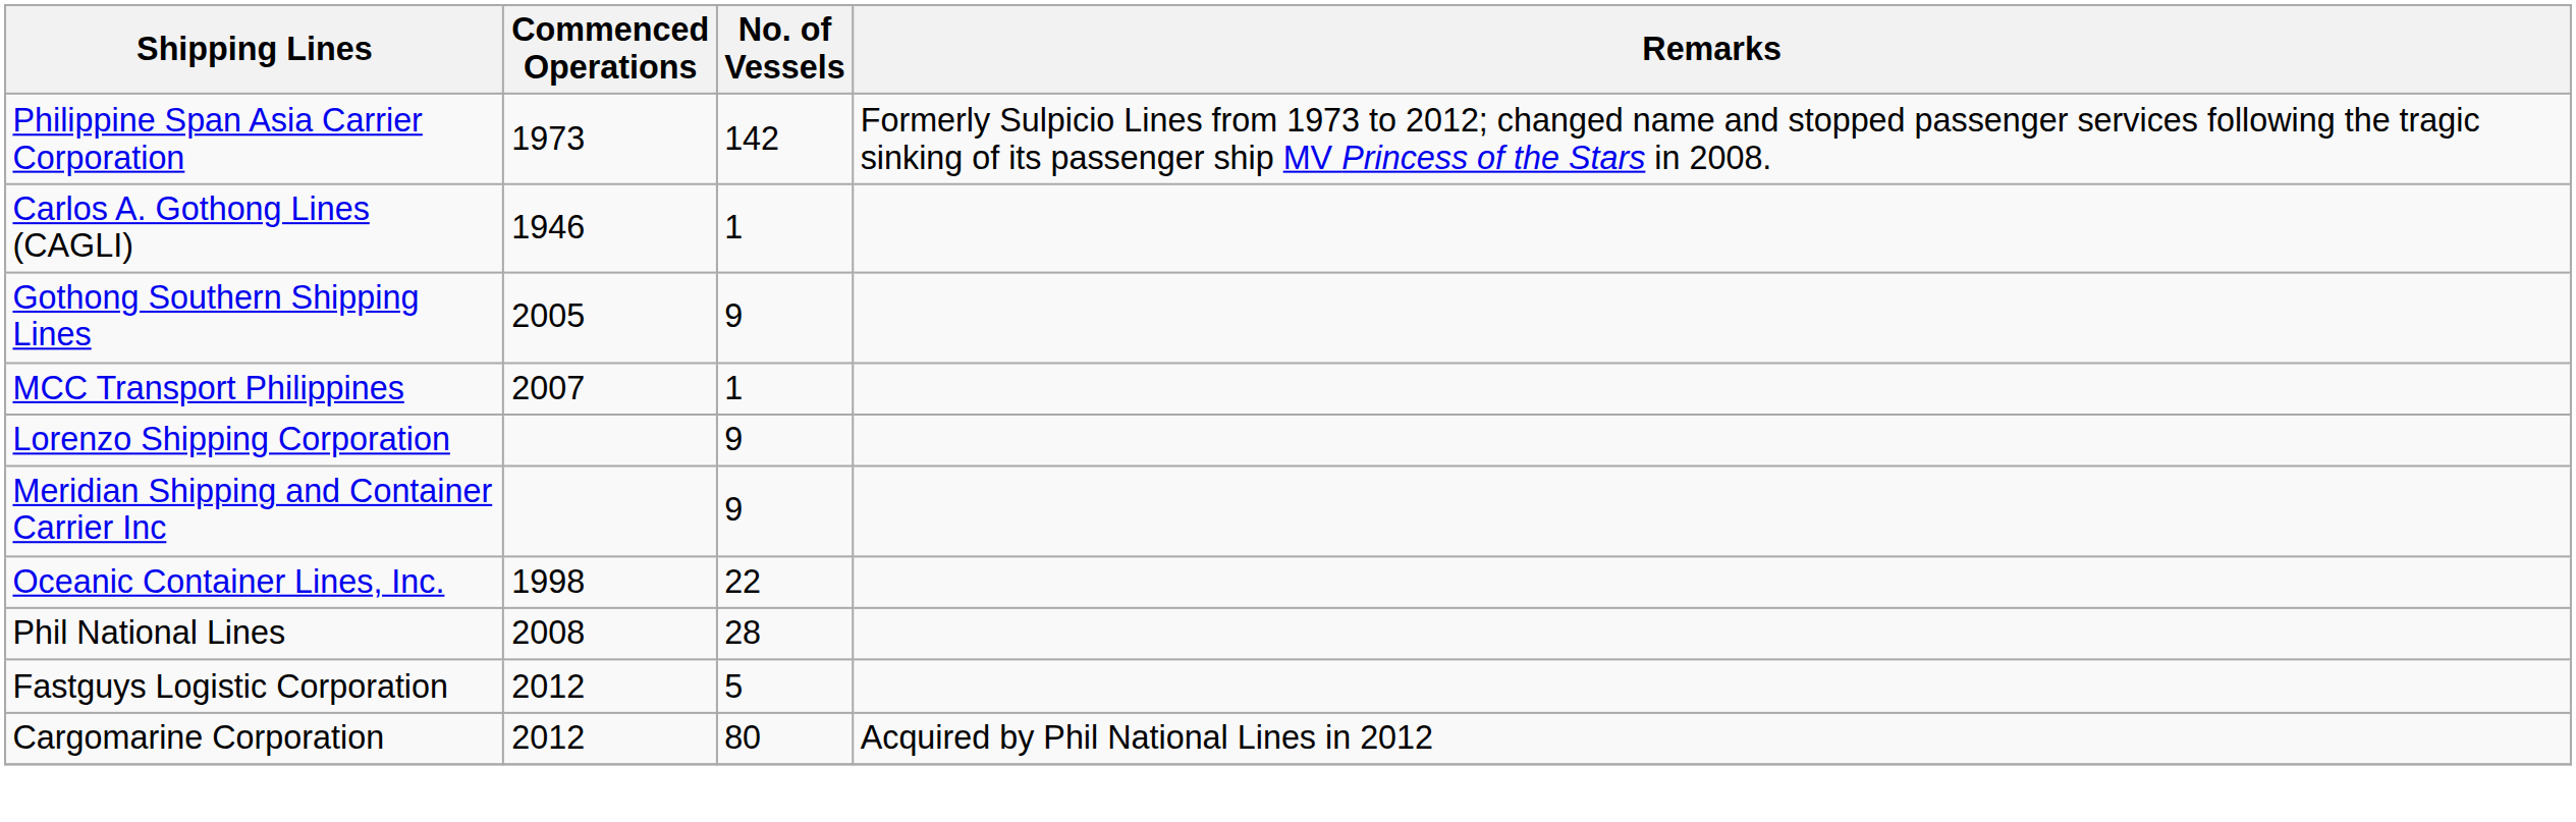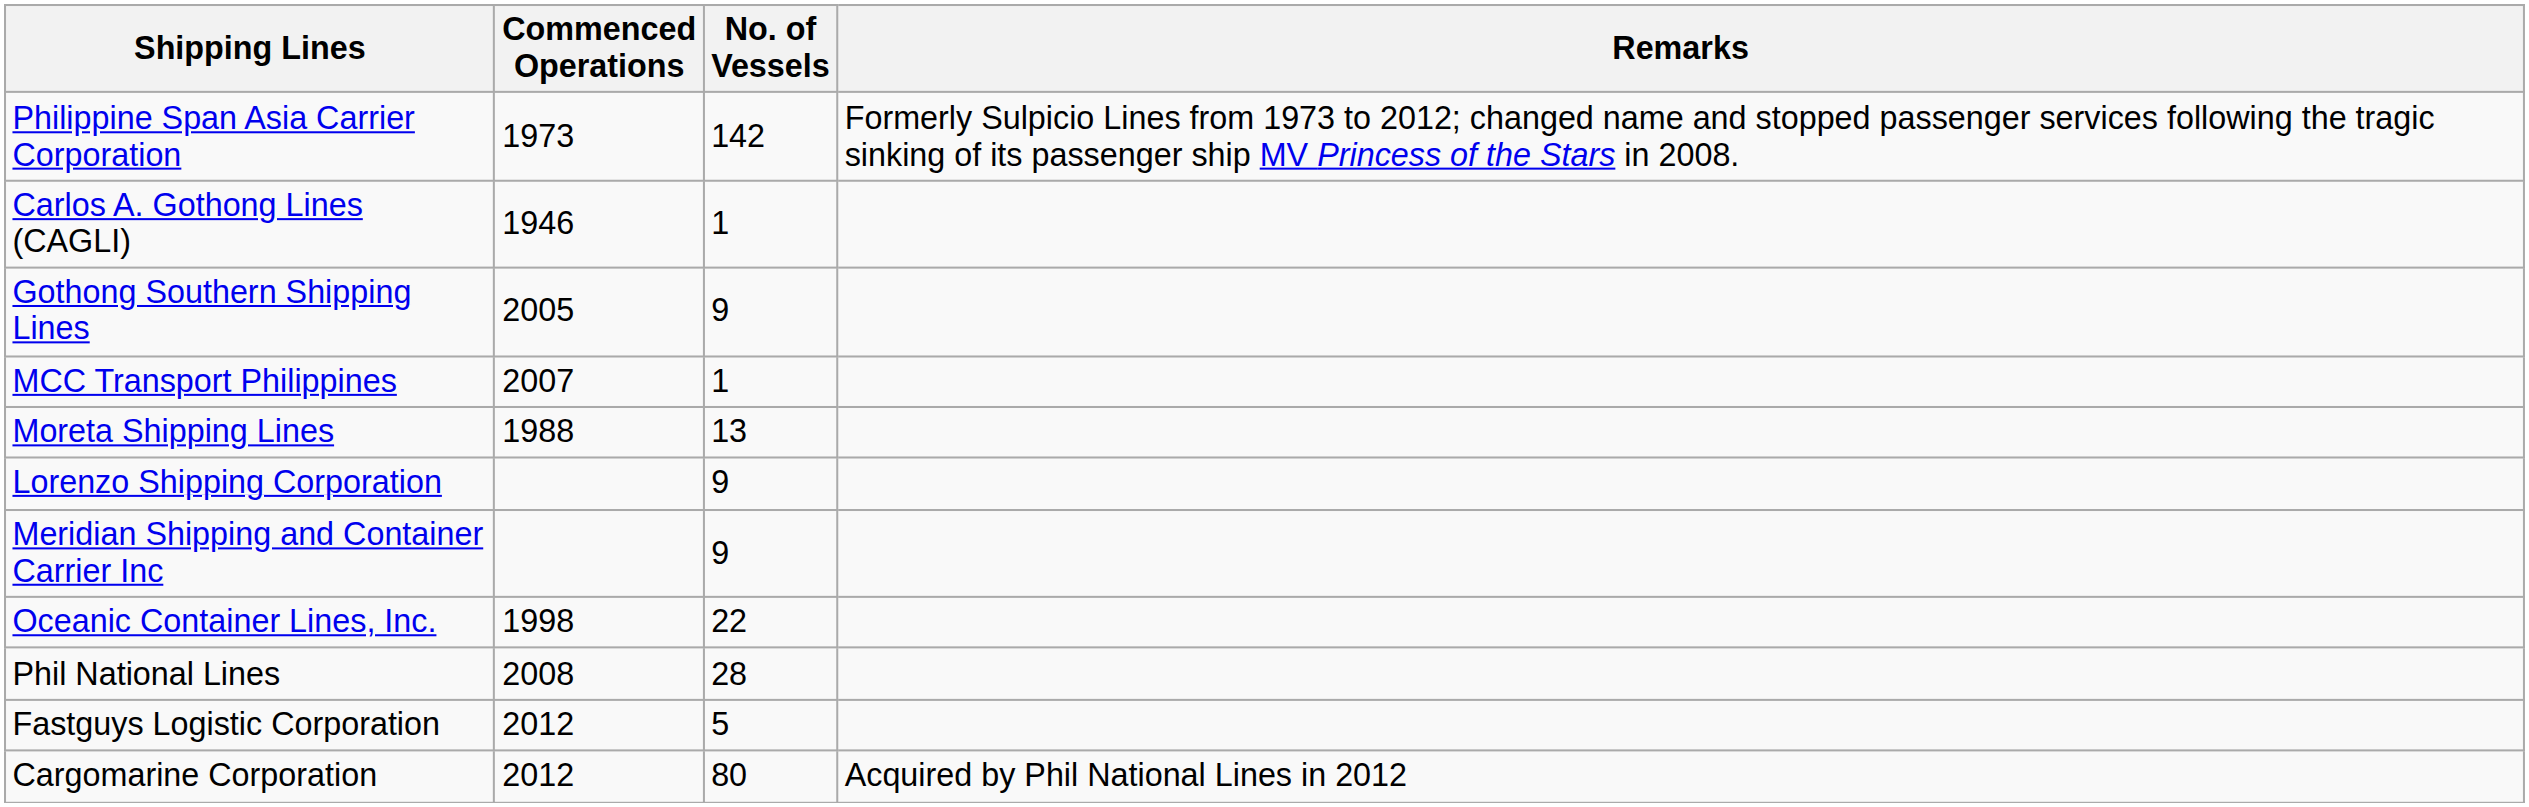+ row: Moreta Shipping Lines | 1988 | 13
